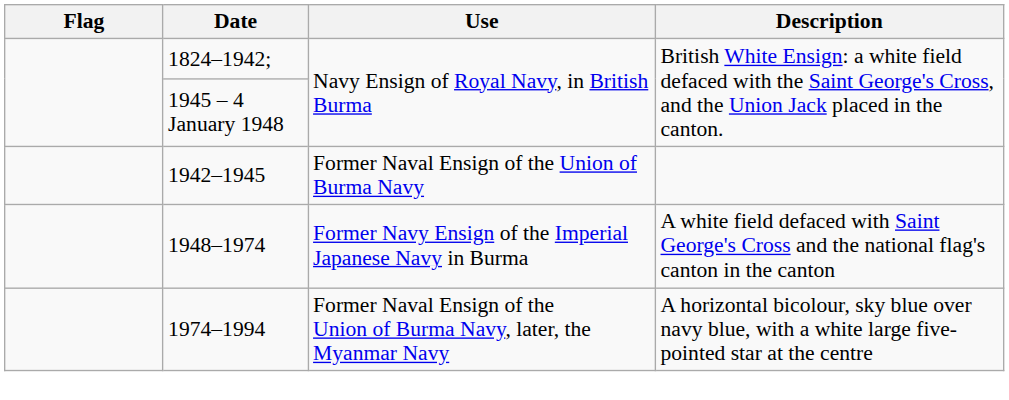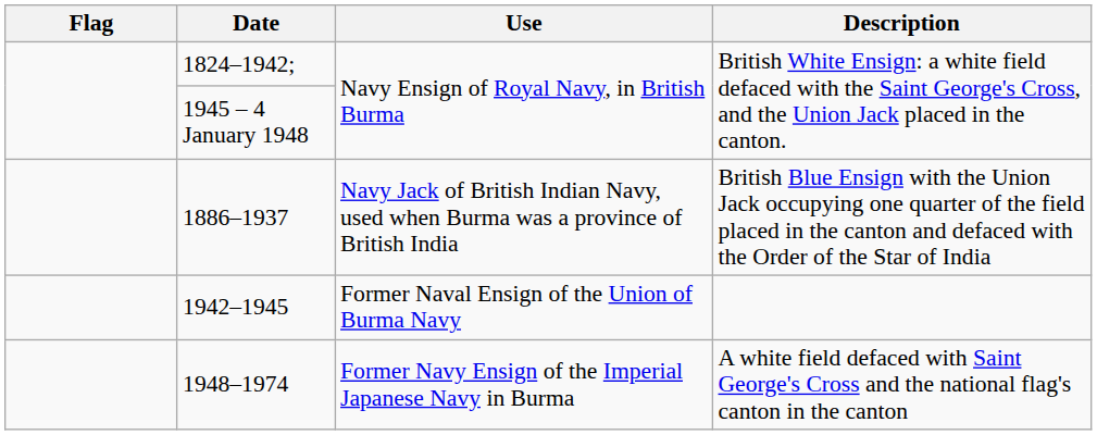+ row: 1886–1937 | Navy Jack of British Indian Navy, used when Burma was a province of British India | British Blue Ensign with the Union Jack occupying one quarter of the field placed in the canton and defaced with the Order of the Star of India
- row: 1974–1994 | Former Naval Ensign of the Union of Burma Navy, later, the Myanmar Navy | A horizontal bicolour, sky blue over navy blue, with a white large five-pointed star at the centre
